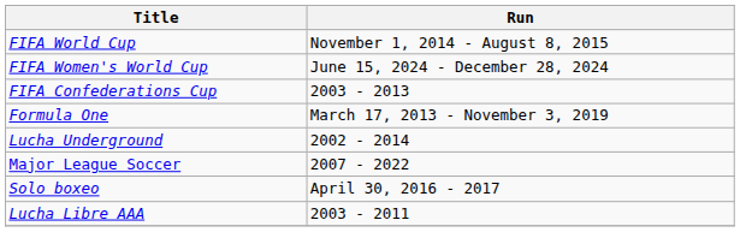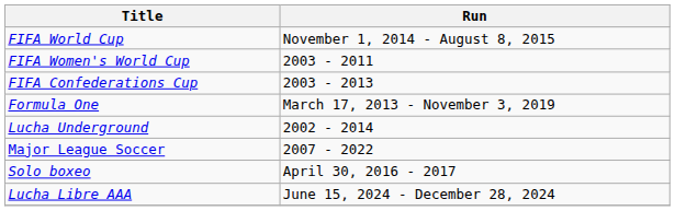FIFA Women's World Cup | Run: June 15, 2024 - December 28, 2024 -> 2003 - 2011
Lucha Libre AAA | Run: 2003 - 2011 -> June 15, 2024 - December 28, 2024
